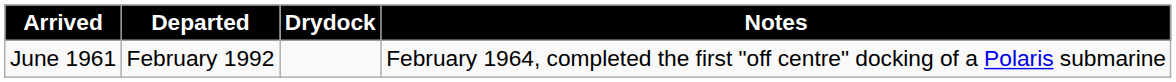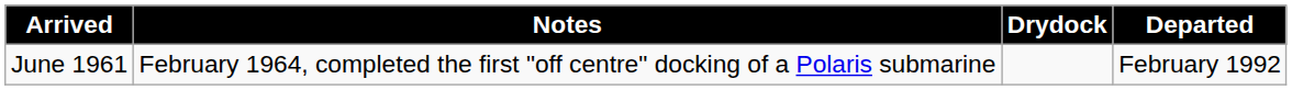columns swapped: Departed <-> Notes
